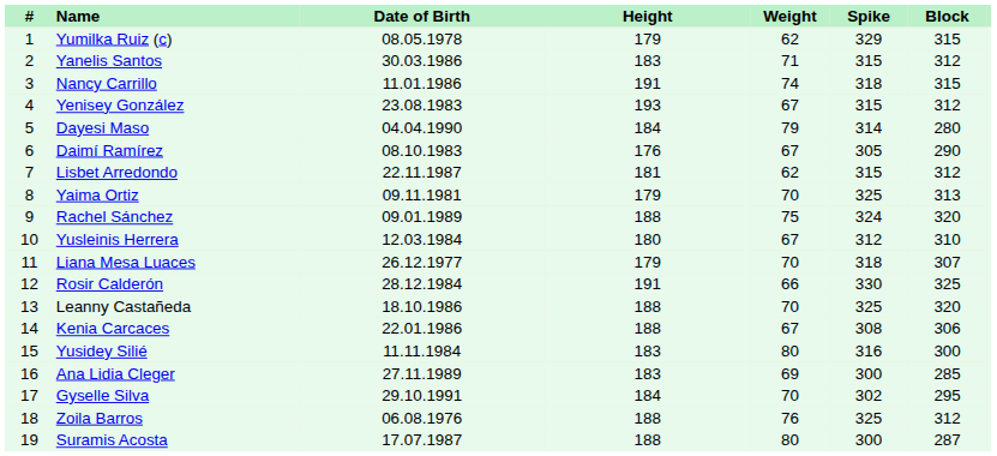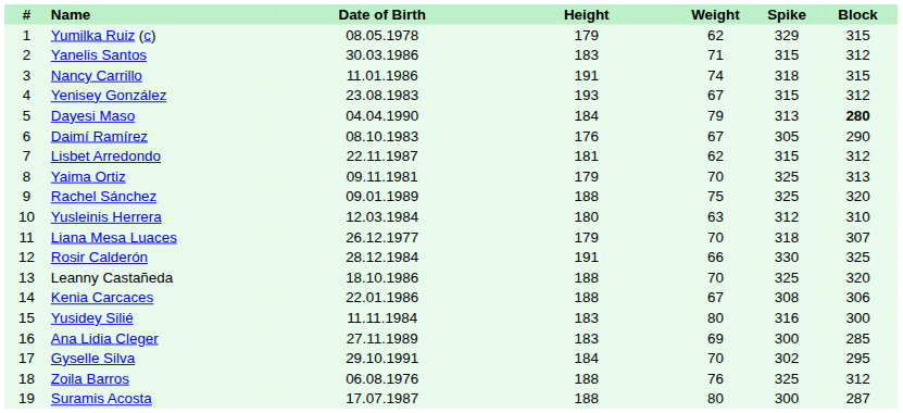Dayesi Maso | Spike: 314 -> 313
Dayesi Maso | Block: normal -> bold
Rachel Sánchez | Spike: 324 -> 325
Yusleinis Herrera | Weight: 67 -> 63
